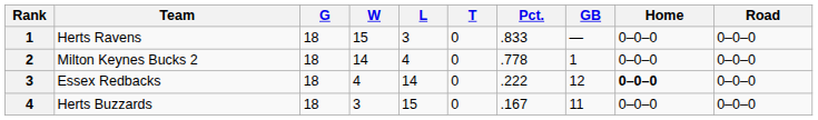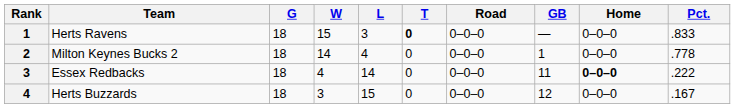columns swapped: Pct. <-> Road
Herts Ravens | T: normal -> bold
Essex Redbacks | GB: 12 -> 11
Herts Buzzards | GB: 11 -> 12
